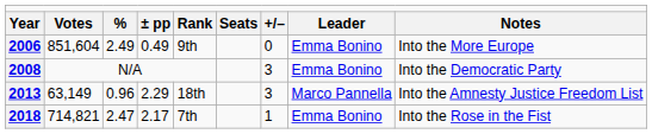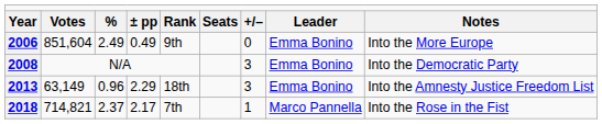2013 | column 8: Marco Pannella -> Emma Bonino
2018 | column 3: 2.47 -> 2.37
2018 | column 8: Emma Bonino -> Marco Pannella
